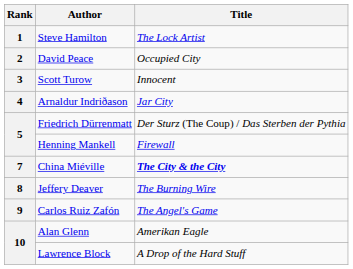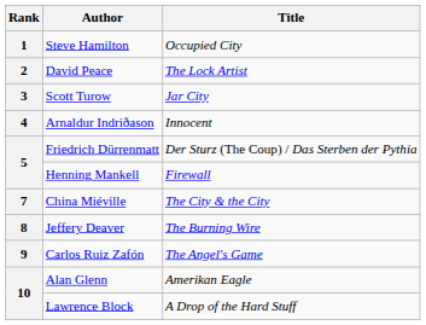Steve Hamilton | Title: The Lock Artist -> Occupied City
David Peace | Title: Occupied City -> The Lock Artist
Scott Turow | Title: Innocent -> Jar City
Arnaldur Indriðason | Title: Jar City -> Innocent
China Miéville | Title: bold -> normal
